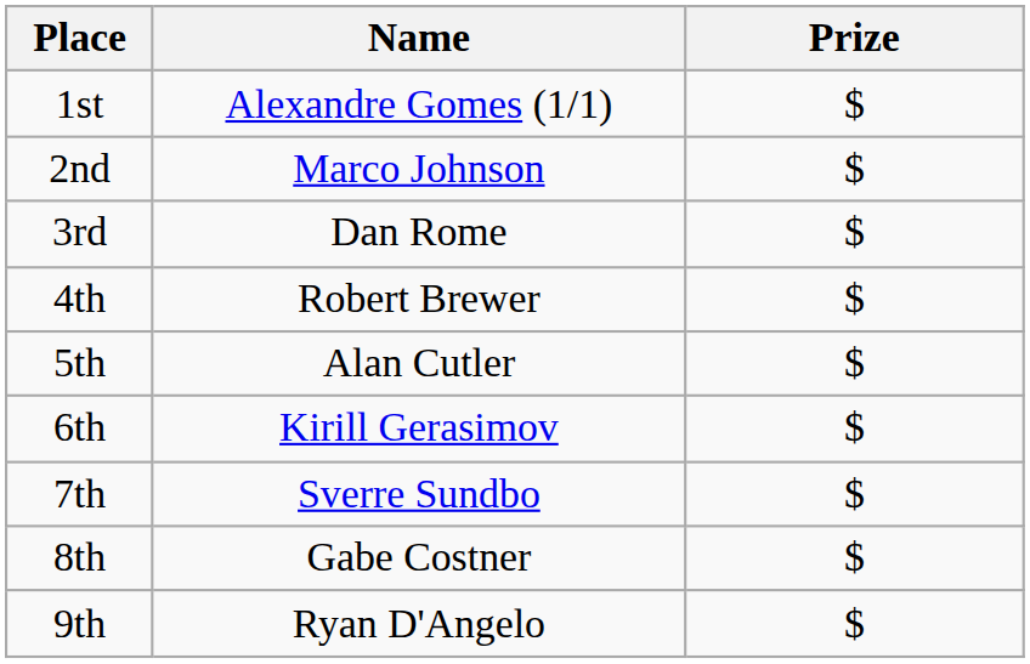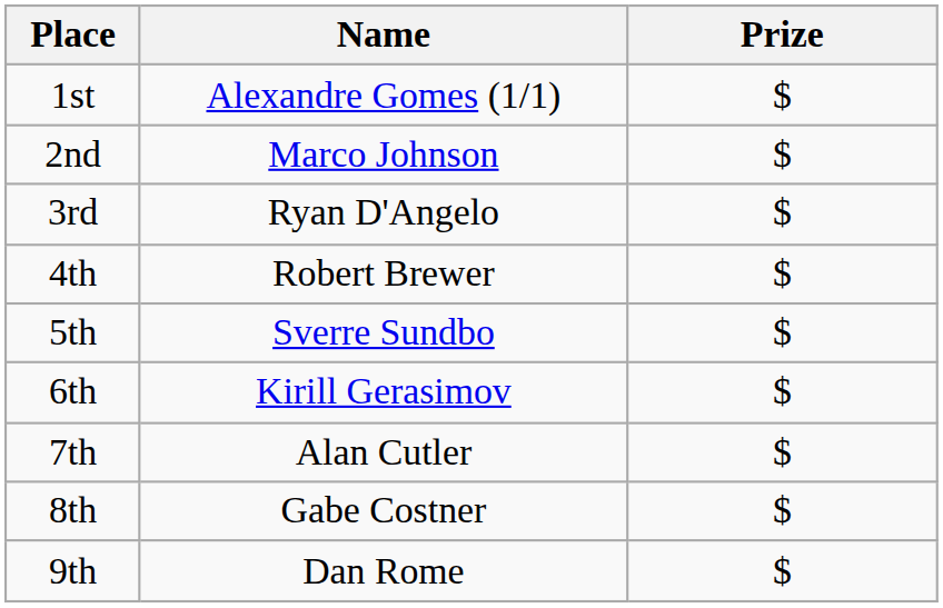3rd | Name: Dan Rome -> Ryan D'Angelo
5th | Name: Alan Cutler -> Sverre Sundbo
7th | Name: Sverre Sundbo -> Alan Cutler
9th | Name: Ryan D'Angelo -> Dan Rome
